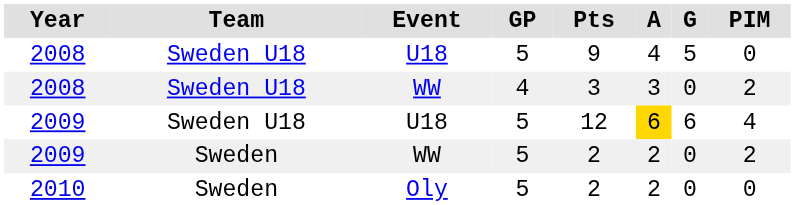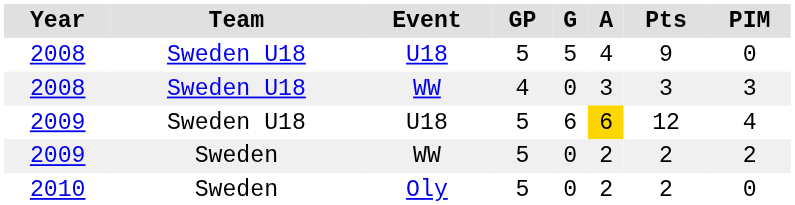columns swapped: G <-> Pts
2008 / WW | PIM: 2 -> 3
